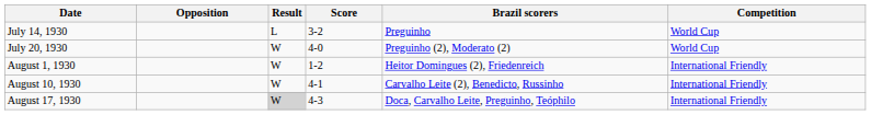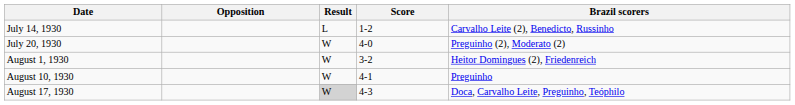- column: Competition | World Cup | World Cup | International Friendly | International Friendly | International Friendly
July 14, 1930 | Score: 3-2 -> 1-2
July 14, 1930 | Brazil scorers: Preguinho -> Carvalho Leite (2), Benedicto, Russinho
August 1, 1930 | Score: 1-2 -> 3-2
August 10, 1930 | Brazil scorers: Carvalho Leite (2), Benedicto, Russinho -> Preguinho
